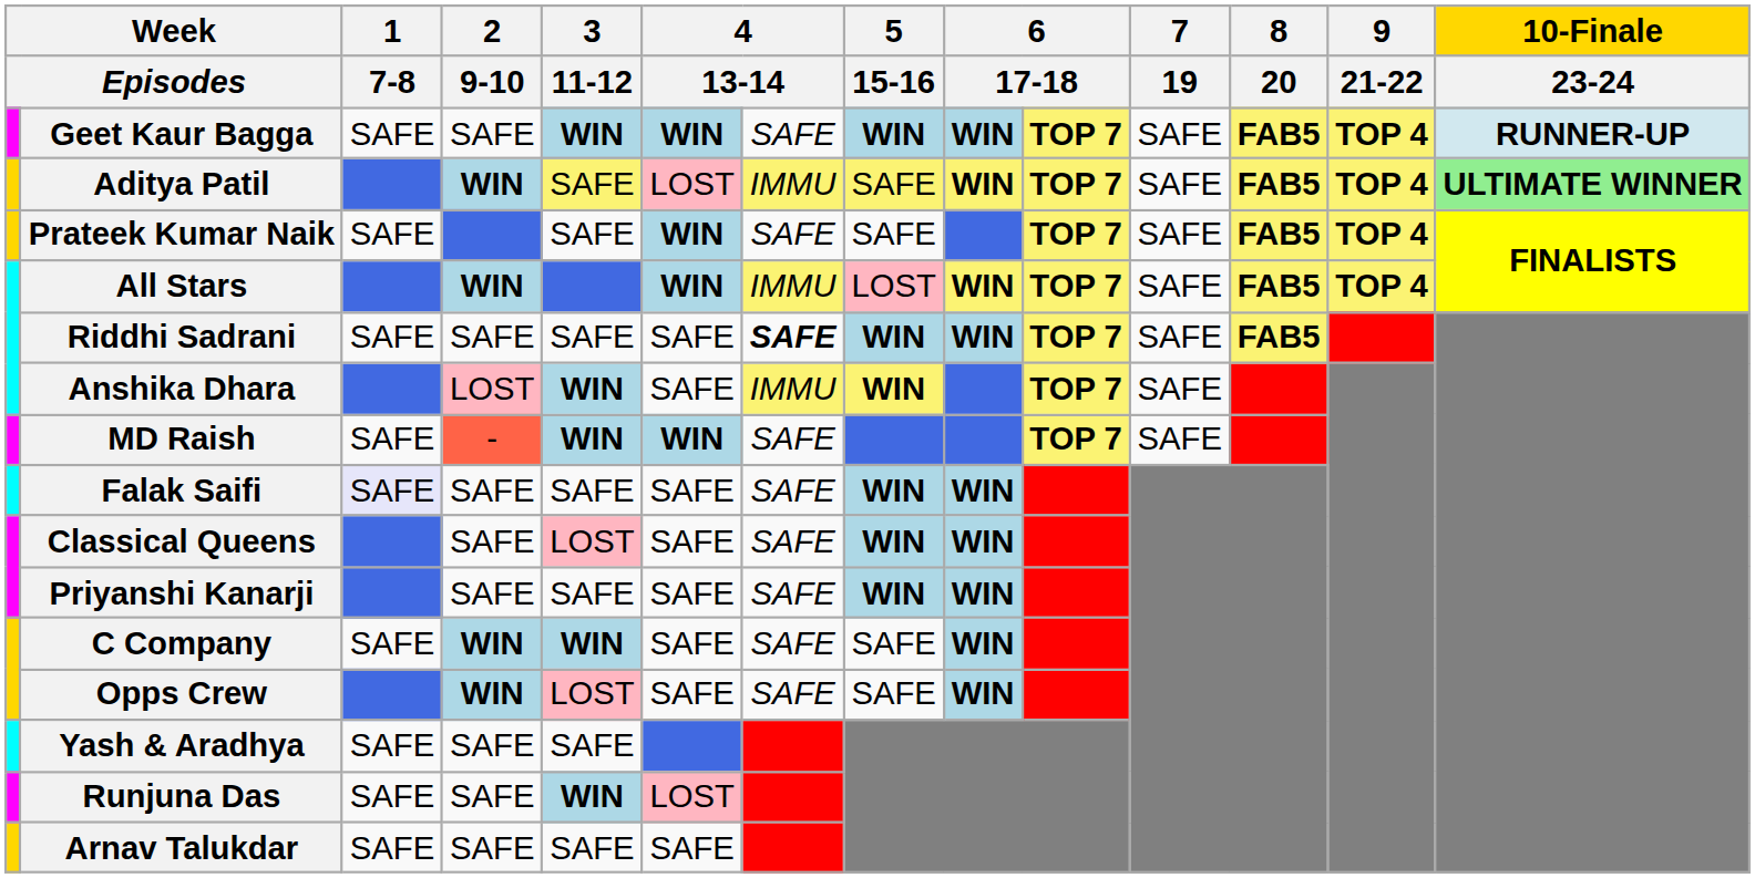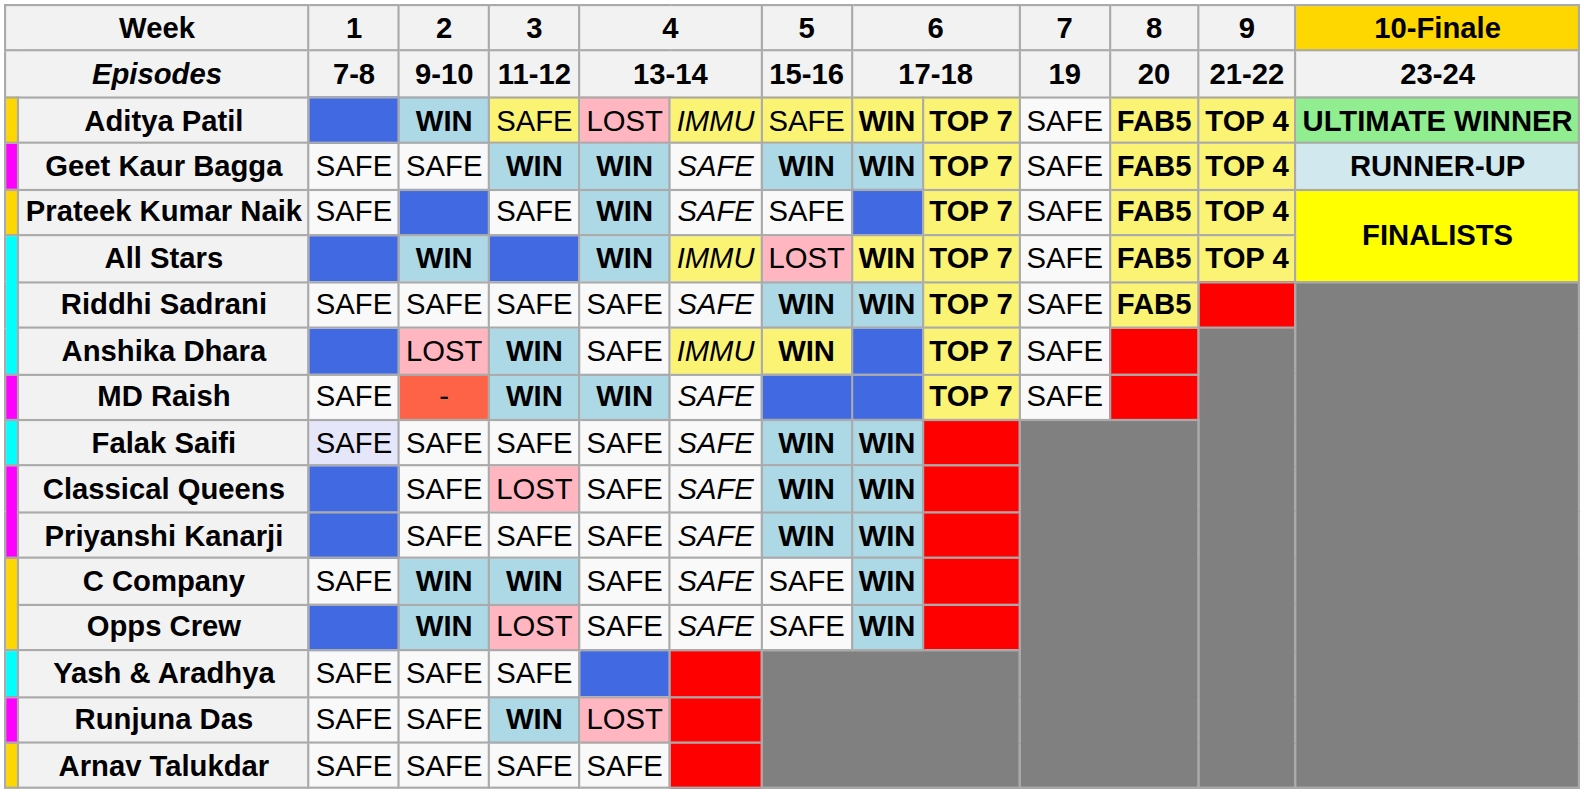rows swapped: Aditya Patil <-> Geet Kaur Bagga
Riddhi Sadrani | column 7: bold -> normal
